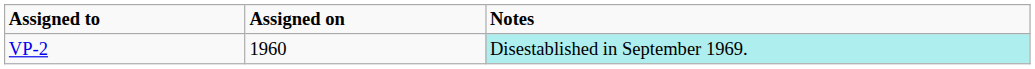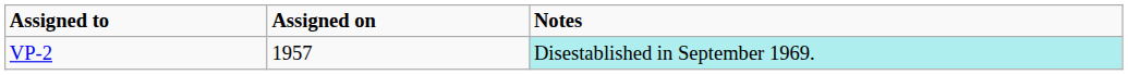VP-2 | Assigned on: 1960 -> 1957
